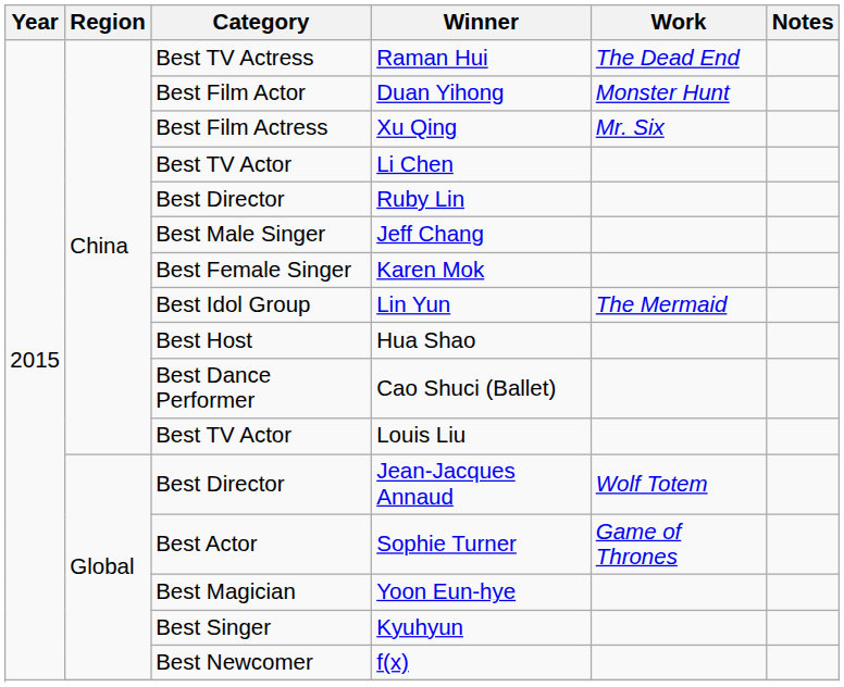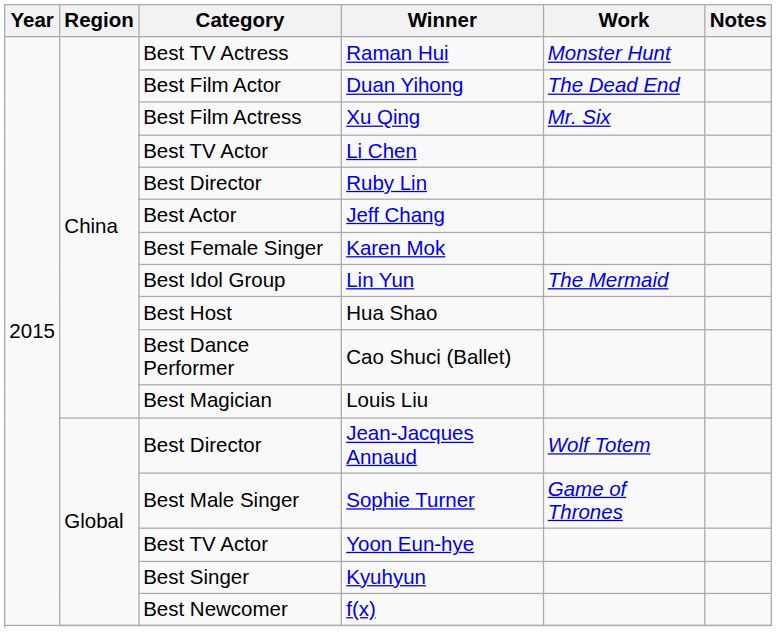Raman Hui | Work: The Dead End -> Monster Hunt
Duan Yihong | Work: Monster Hunt -> The Dead End
Jeff Chang | Category: Best Male Singer -> Best Actor
Louis Liu | Category: Best TV Actor -> Best Magician
Sophie Turner | Category: Best Actor -> Best Male Singer
Yoon Eun-hye | Category: Best Magician -> Best TV Actor
